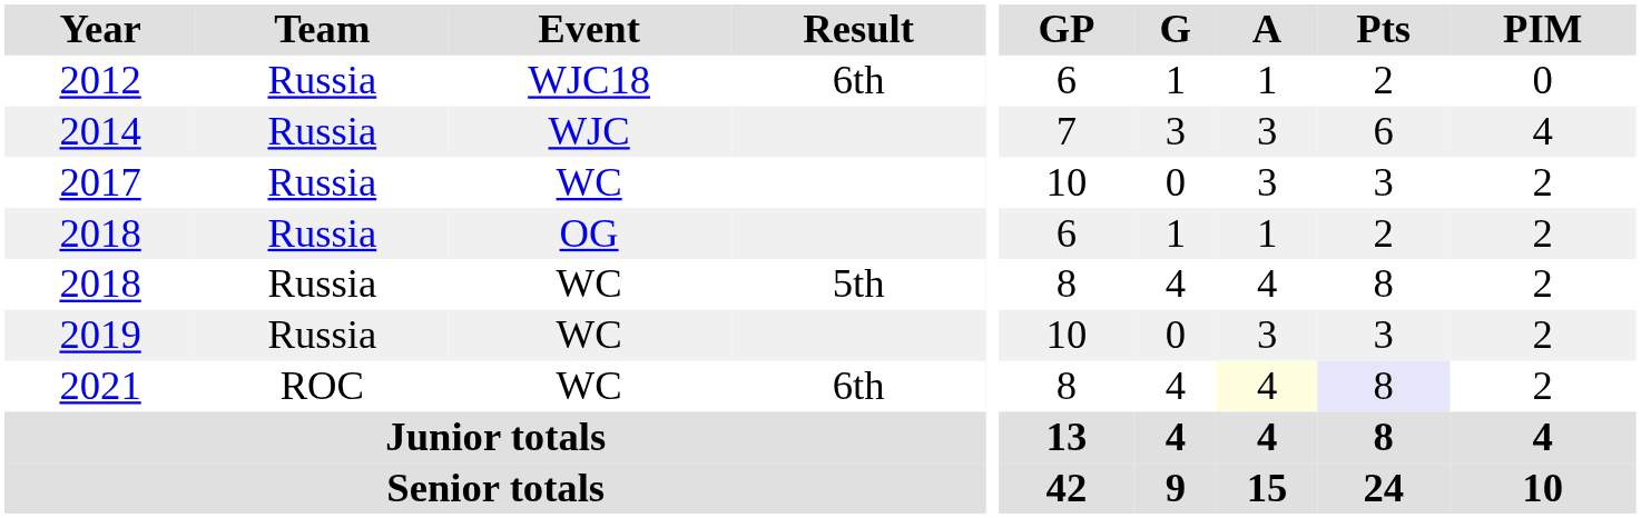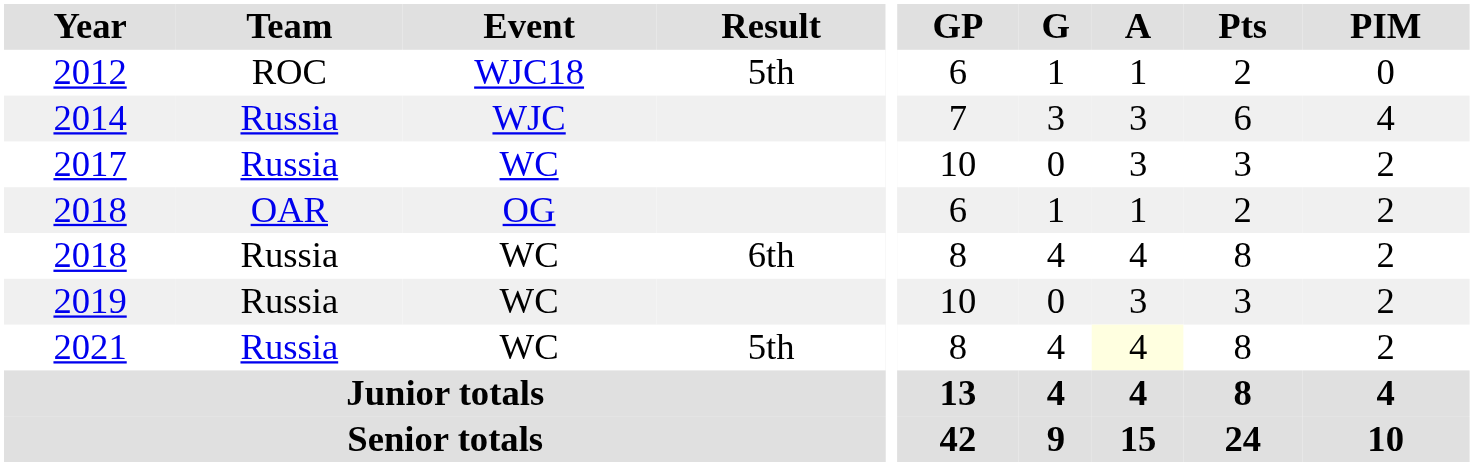2012 | Team: Russia -> ROC
2012 | Result: 6th -> 5th
2018 / OG | Team: Russia -> OAR
2018 / WC | Result: 5th -> 6th
2021 | Team: ROC -> Russia
2021 | Result: 6th -> 5th
2021 | Pts: lavender background -> no background
